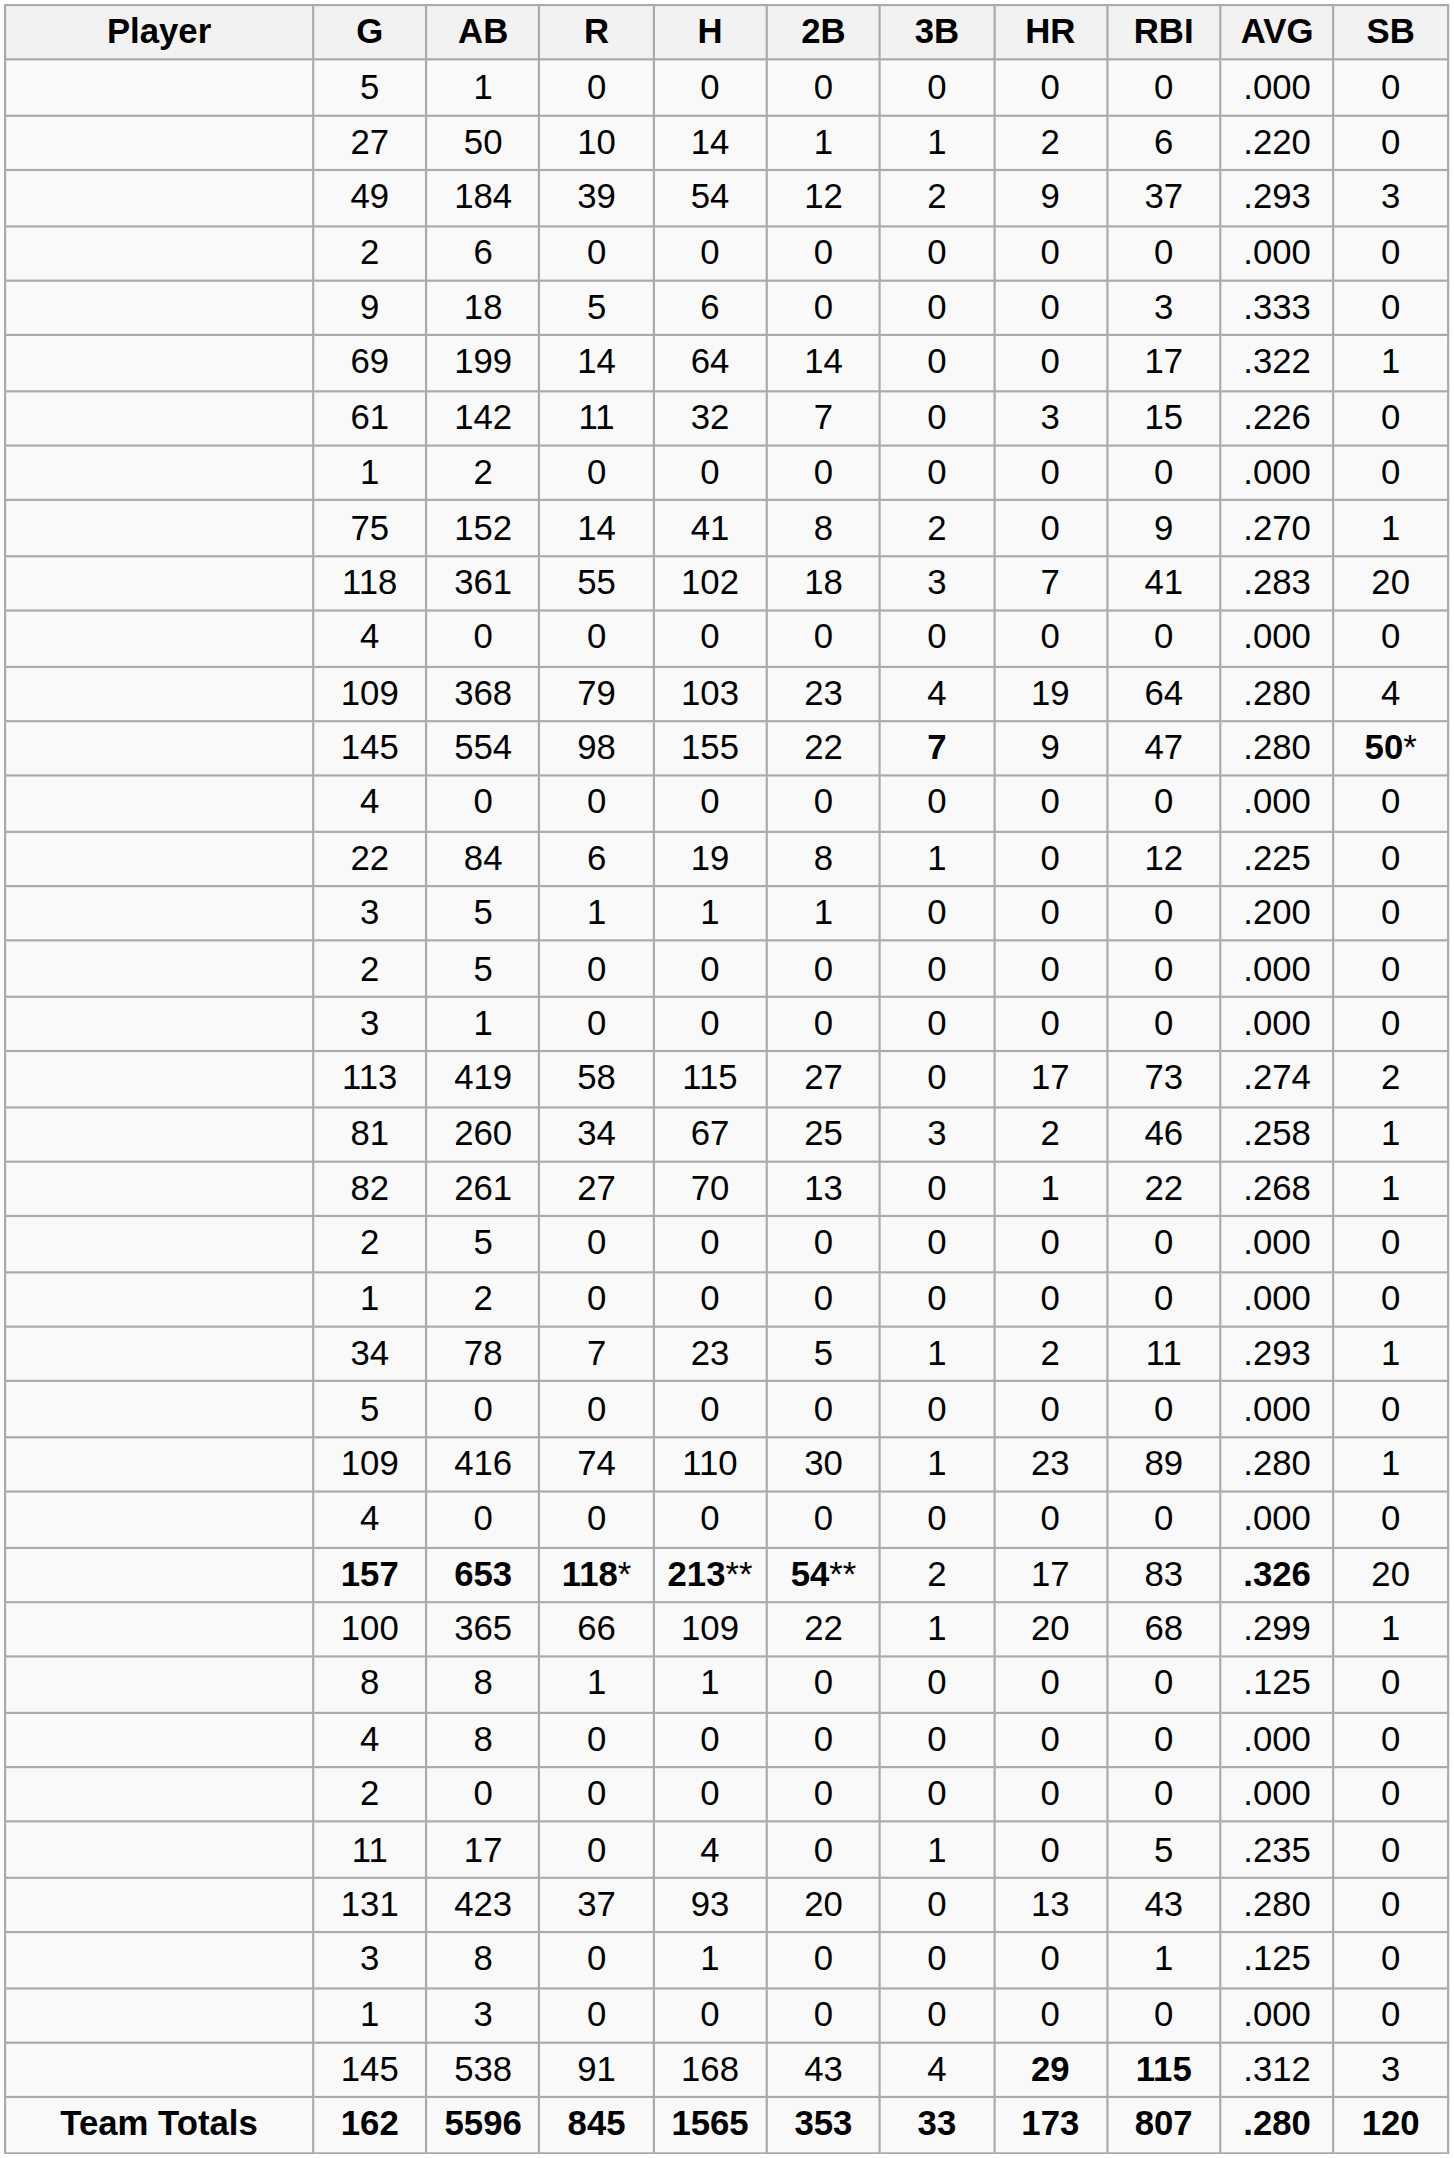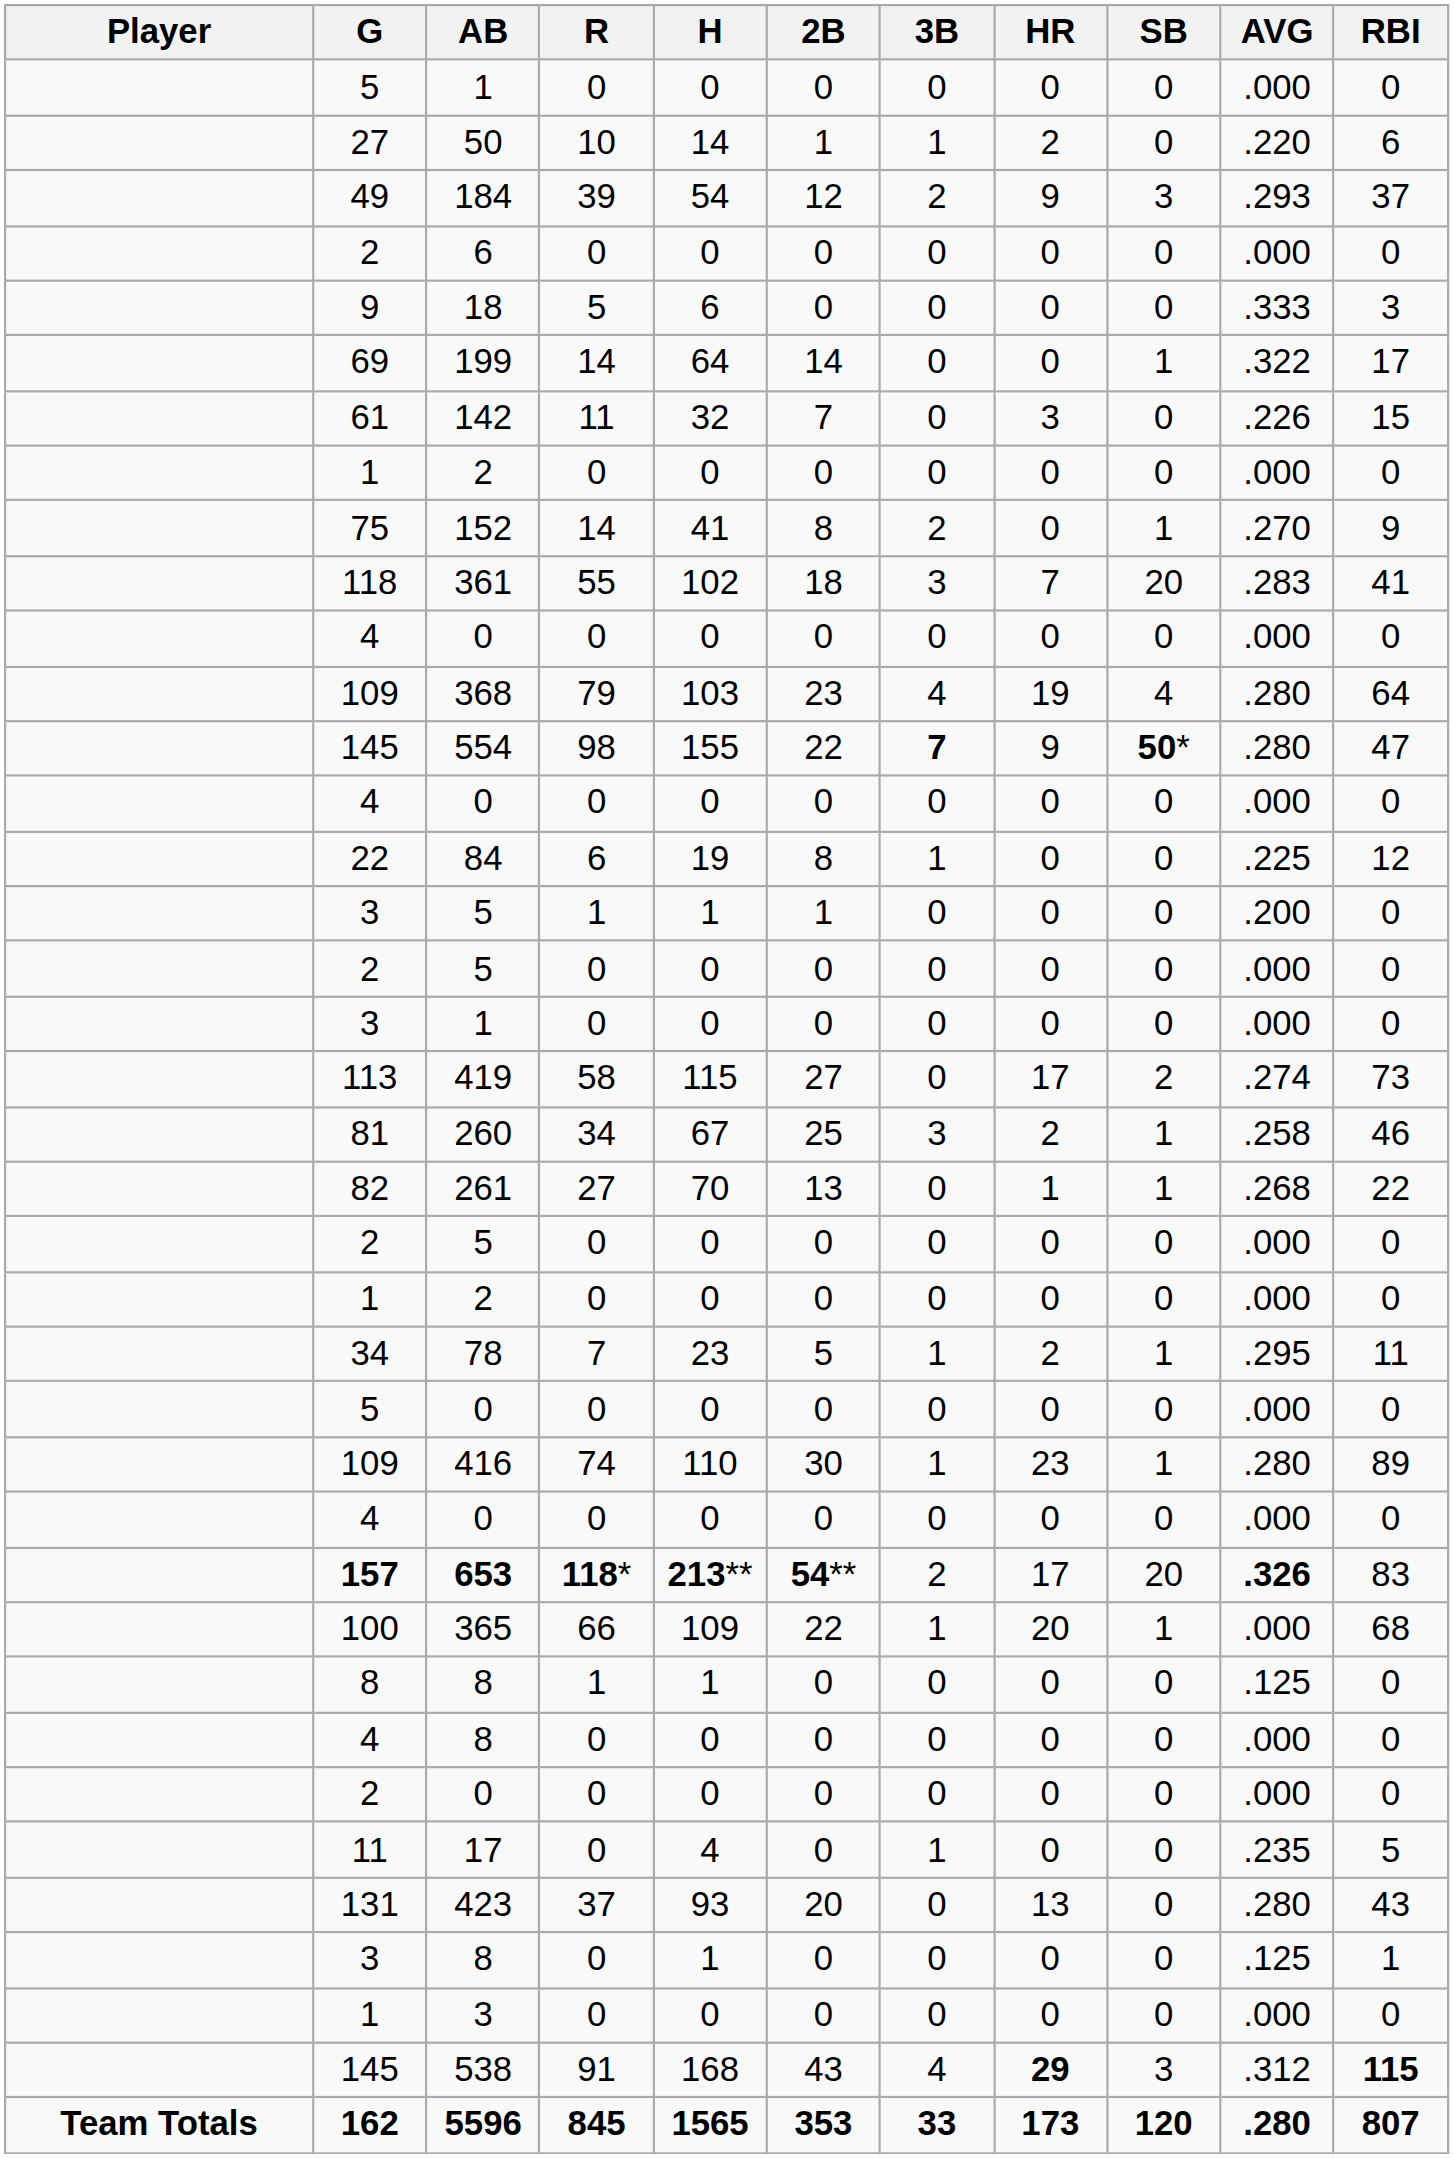columns swapped: RBI <-> SB
78 | AVG: .293 -> .295
365 | AVG: .299 -> .000
